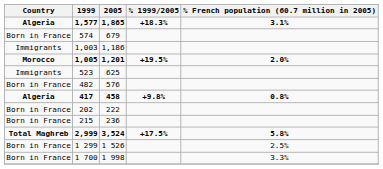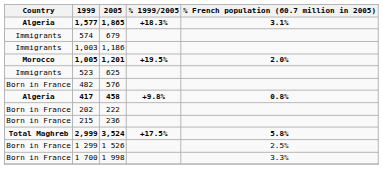574 | Country: Born in France -> Immigrants
